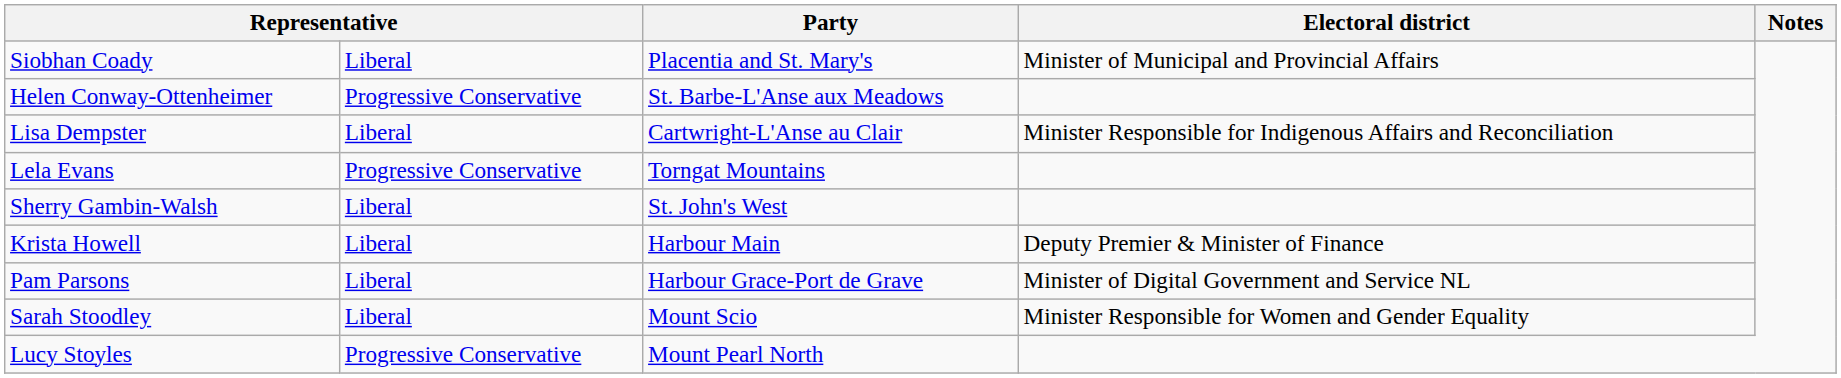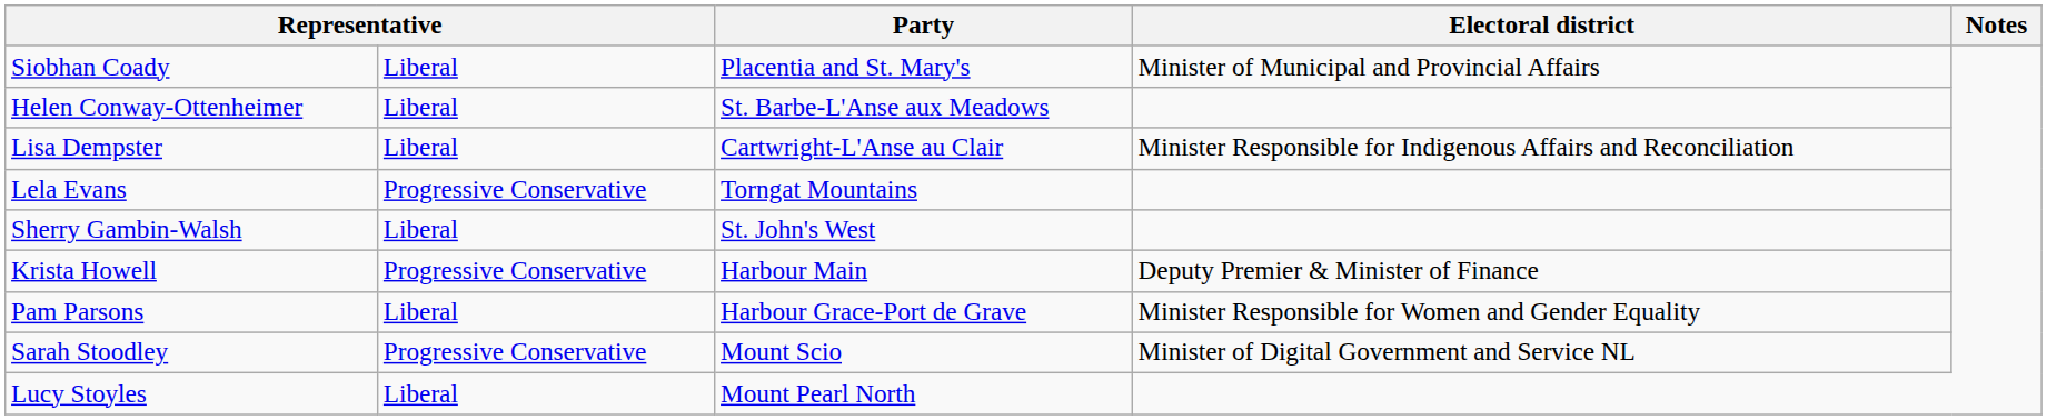Helen Conway-Ottenheimer | column 2: Progressive Conservative -> Liberal
Krista Howell | column 2: Liberal -> Progressive Conservative
Pam Parsons | Electoral district: Minister of Digital Government and Service NL -> Minister Responsible for Women and Gender Equality
Sarah Stoodley | column 2: Liberal -> Progressive Conservative
Sarah Stoodley | Electoral district: Minister Responsible for Women and Gender Equality -> Minister of Digital Government and Service NL
Lucy Stoyles | column 2: Progressive Conservative -> Liberal
